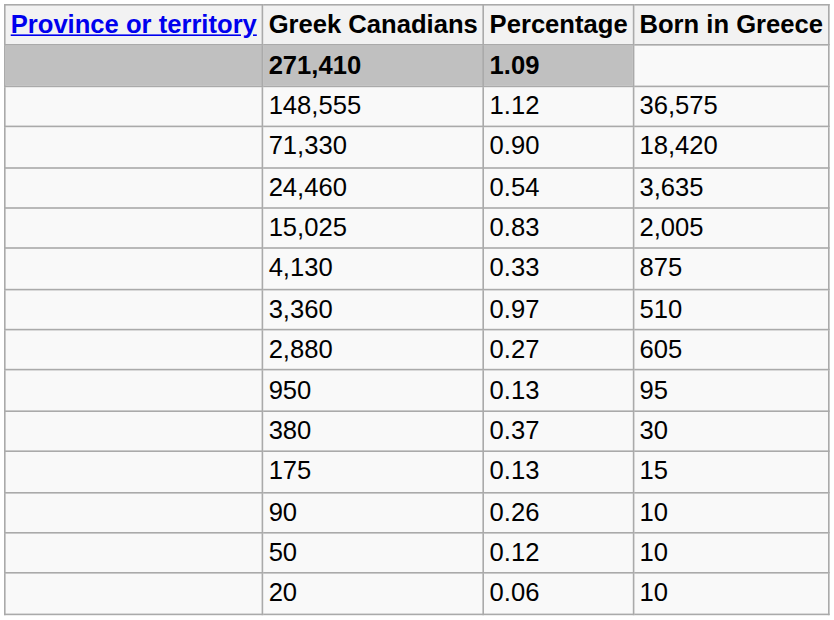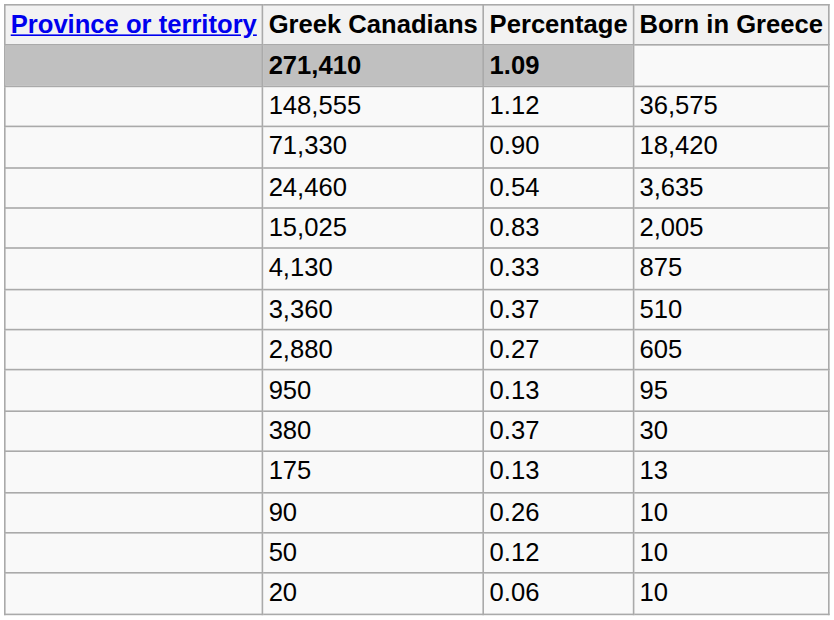3,360 | Percentage: 0.97 -> 0.37
175 | Born in Greece: 15 -> 13
